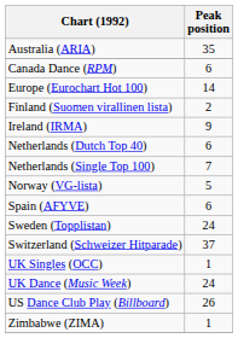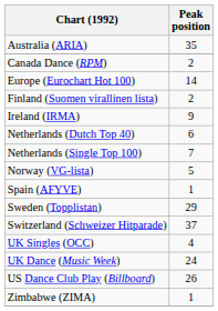Canada Dance (RPM) | Peak position: 6 -> 2
Spain (AFYVE) | Peak position: 6 -> 1
Sweden (Topplistan) | Peak position: 24 -> 29
UK Singles (OCC) | Peak position: 1 -> 4
